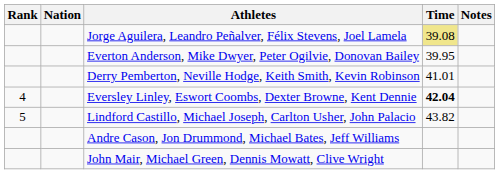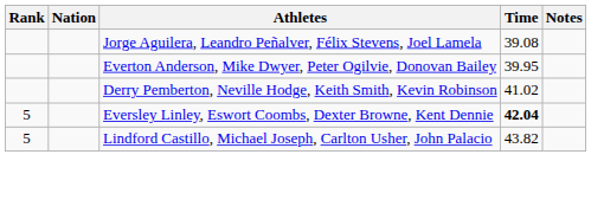Jorge Aguilera, Leandro Peñalver, Félix Stevens, Joel Lamela | Time: khaki background -> no background
Derry Pemberton, Neville Hodge, Keith Smith, Kevin Robinson | Time: 41.01 -> 41.02
Eversley Linley, Eswort Coombs, Dexter Browne, Kent Dennie | Rank: 4 -> 5
- row: Andre Cason, Jon Drummond, Michael Bates, Jeff Williams
- row: John Mair, Michael Green, Dennis Mowatt, Clive Wright
